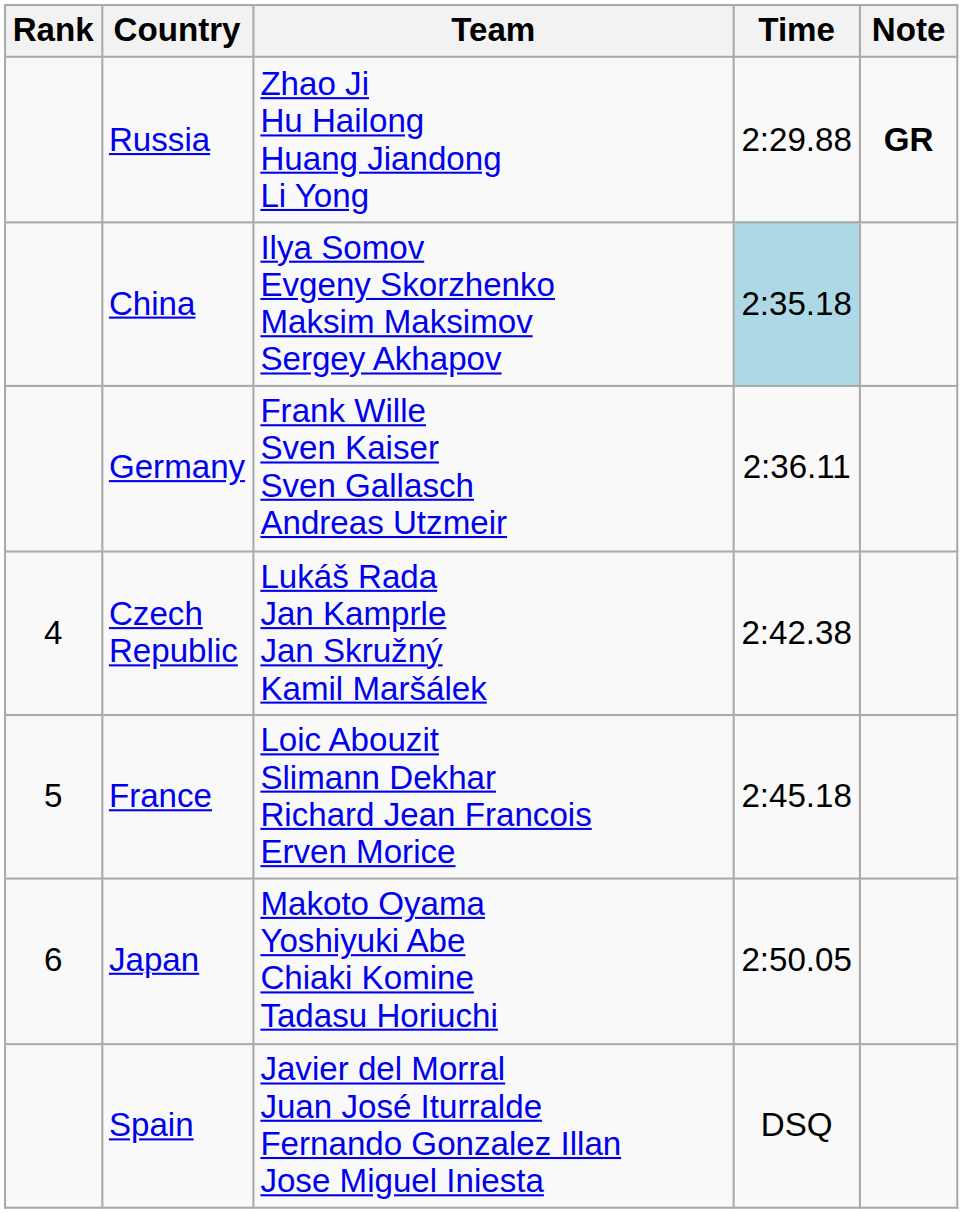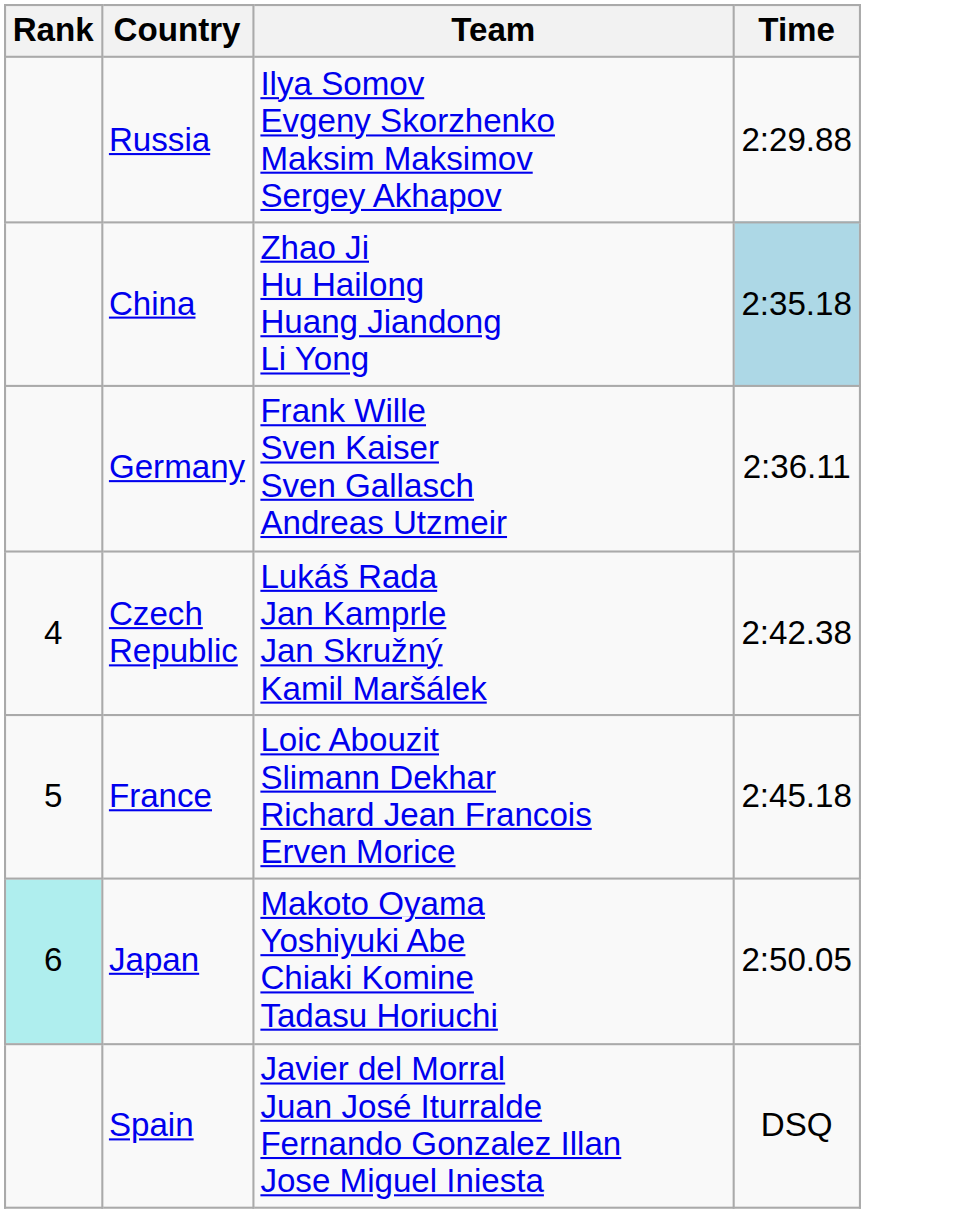- column: Note | GR
Russia | Team: Zhao Ji Hu Hailong Huang Jiandong Li Yong -> Ilya Somov Evgeny Skorzhenko Maksim Maksimov Sergey Akhapov
China | Team: Ilya Somov Evgeny Skorzhenko Maksim Maksimov Sergey Akhapov -> Zhao Ji Hu Hailong Huang Jiandong Li Yong
Japan | Rank: no background -> paleturquoise background
